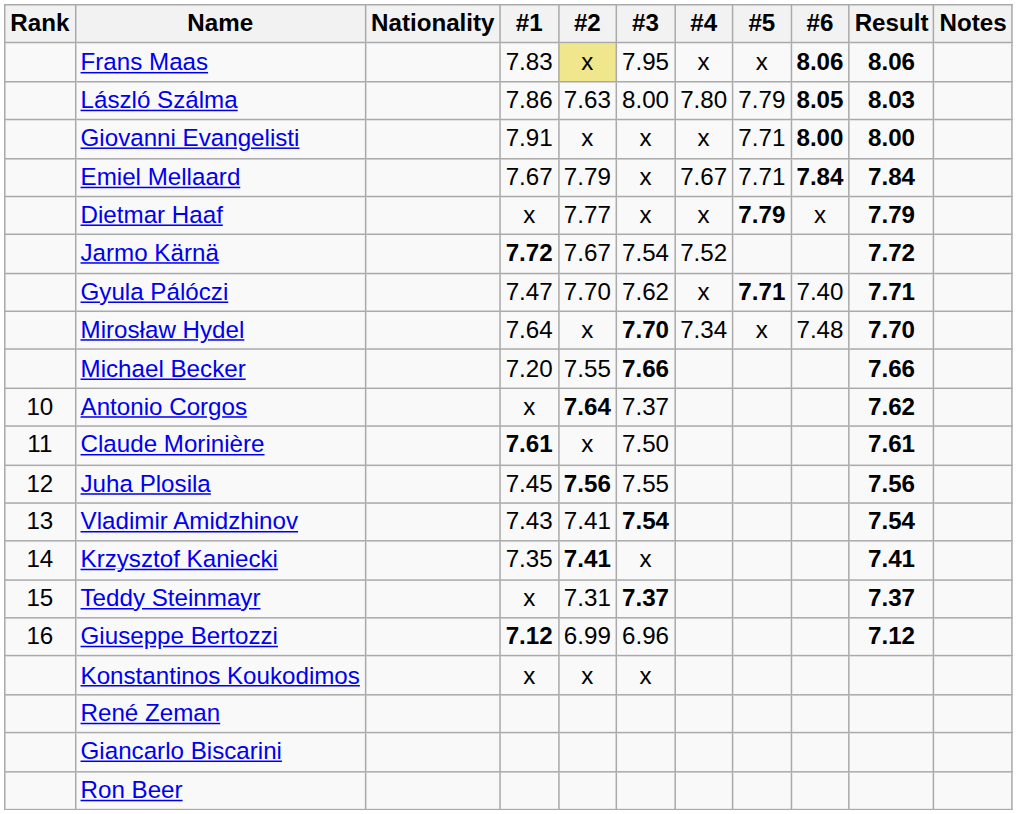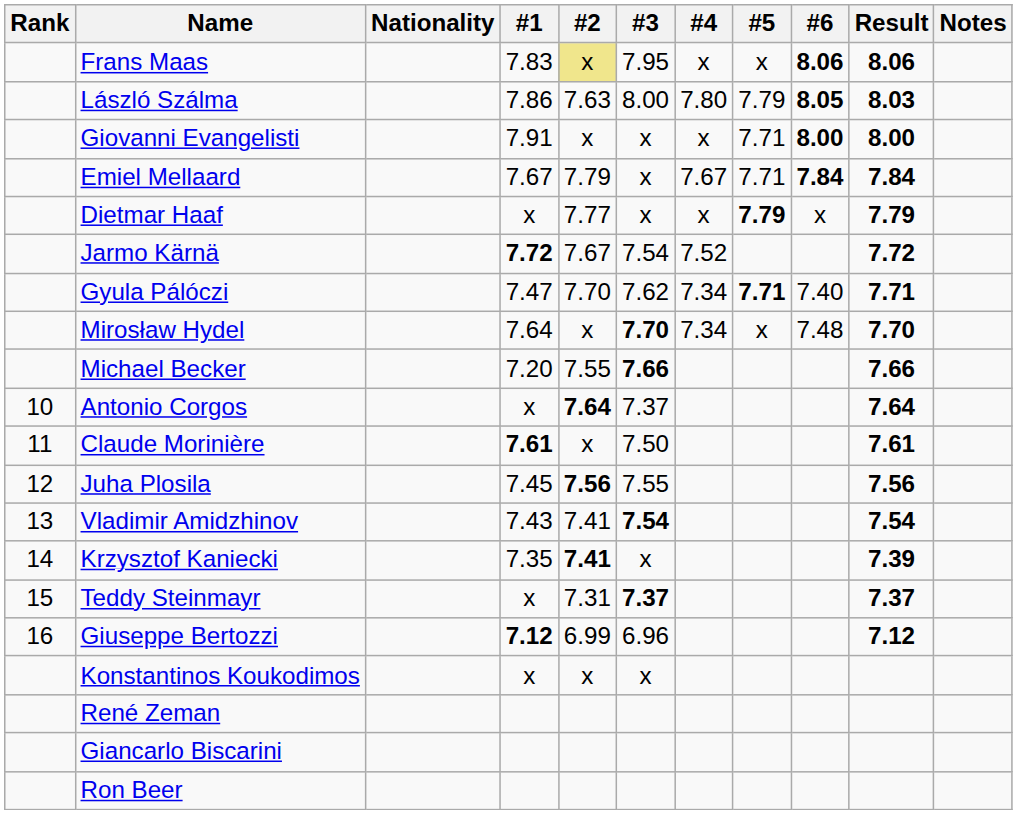Gyula Pálóczi | #4: x -> 7.34
Antonio Corgos | Result: 7.62 -> 7.64
Krzysztof Kaniecki | Result: 7.41 -> 7.39
